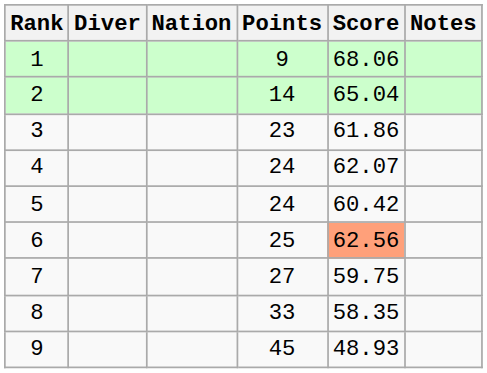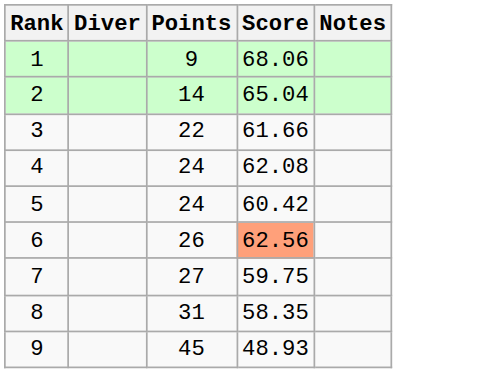- column: Nation
3 | Points: 23 -> 22
3 | Score: 61.86 -> 61.66
4 | Score: 62.07 -> 62.08
6 | Points: 25 -> 26
8 | Points: 33 -> 31
